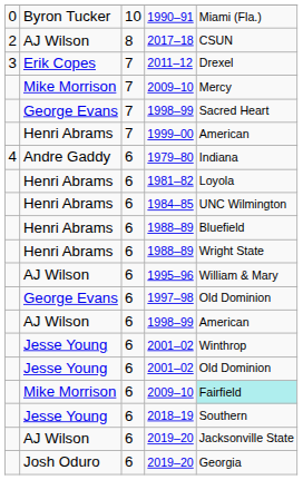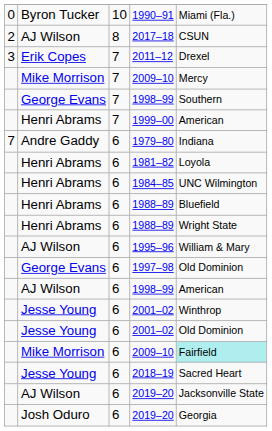7 / 1998–99 | column 5: Sacred Heart -> Southern
1979–80 | column 1: 4 -> 7
2018–19 | column 5: Southern -> Sacred Heart
